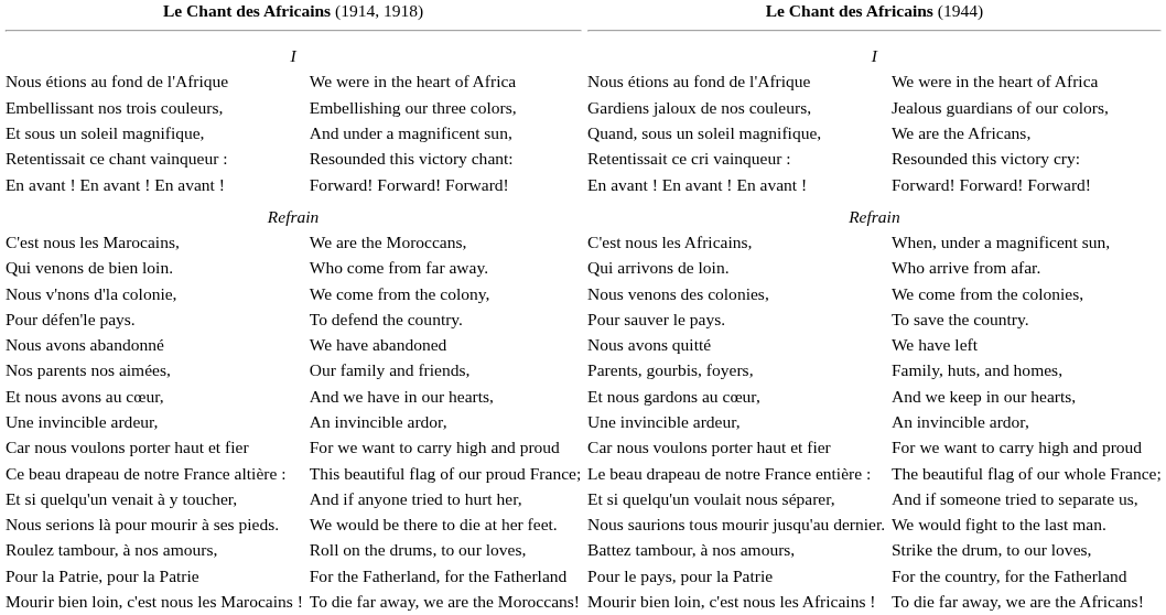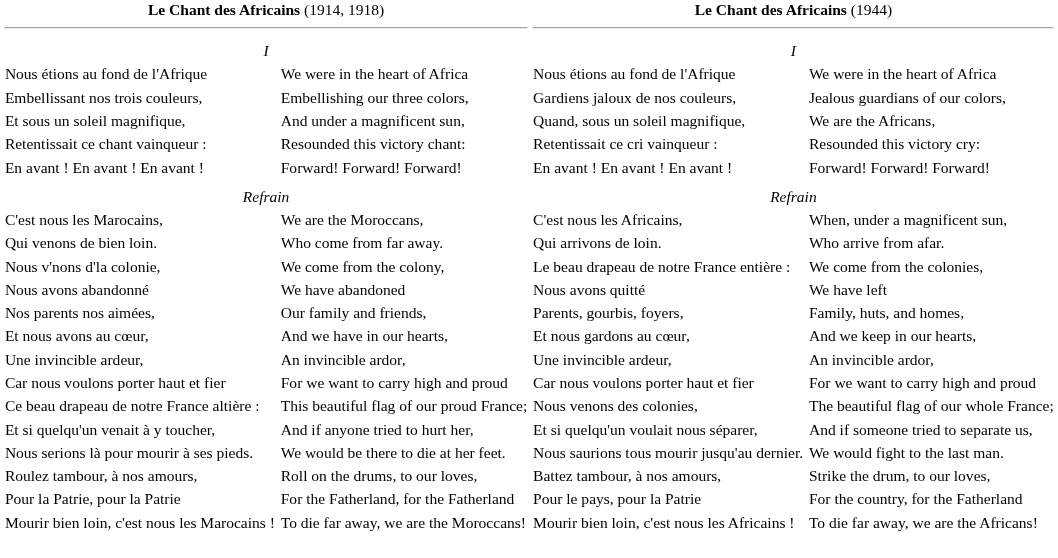Nous v'nons d'la colonie, | column 3: Nous venons des colonies, -> Le beau drapeau de notre France entière :
- row: Pour défen'le pays. | To defend the country. | Pour sauver le pays. | To save the country.
Ce beau drapeau de notre France altière : | column 3: Le beau drapeau de notre France entière : -> Nous venons des colonies,
